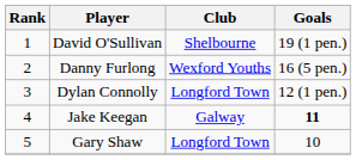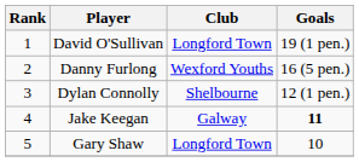David O'Sullivan | Club: Shelbourne -> Longford Town
Dylan Connolly | Club: Longford Town -> Shelbourne
